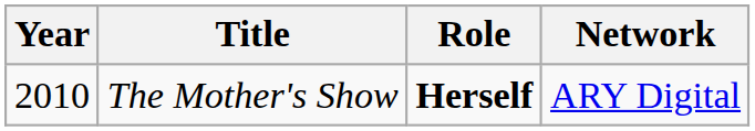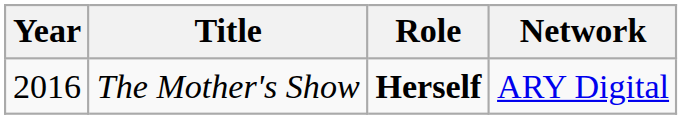The Mother's Show | Year: 2010 -> 2016
